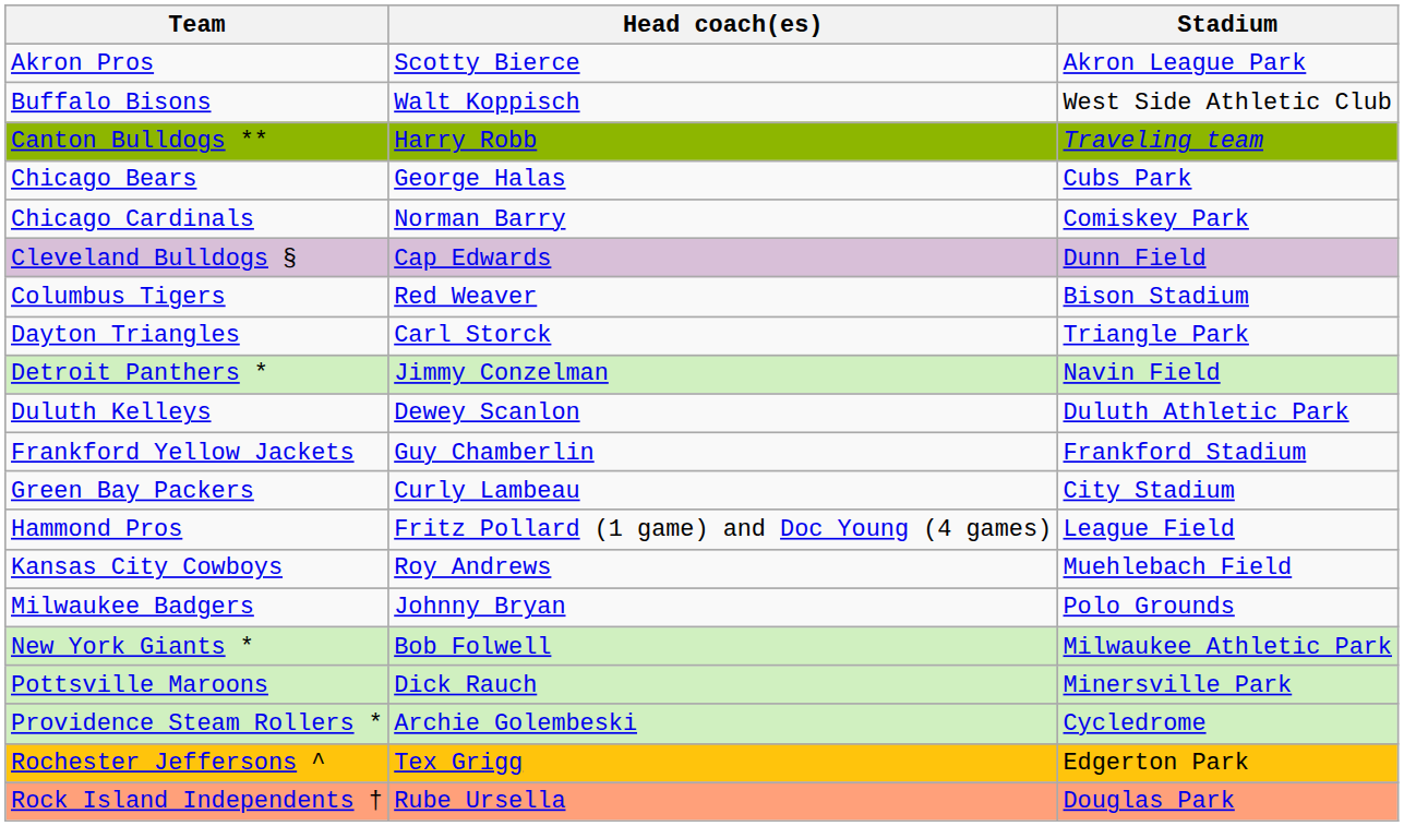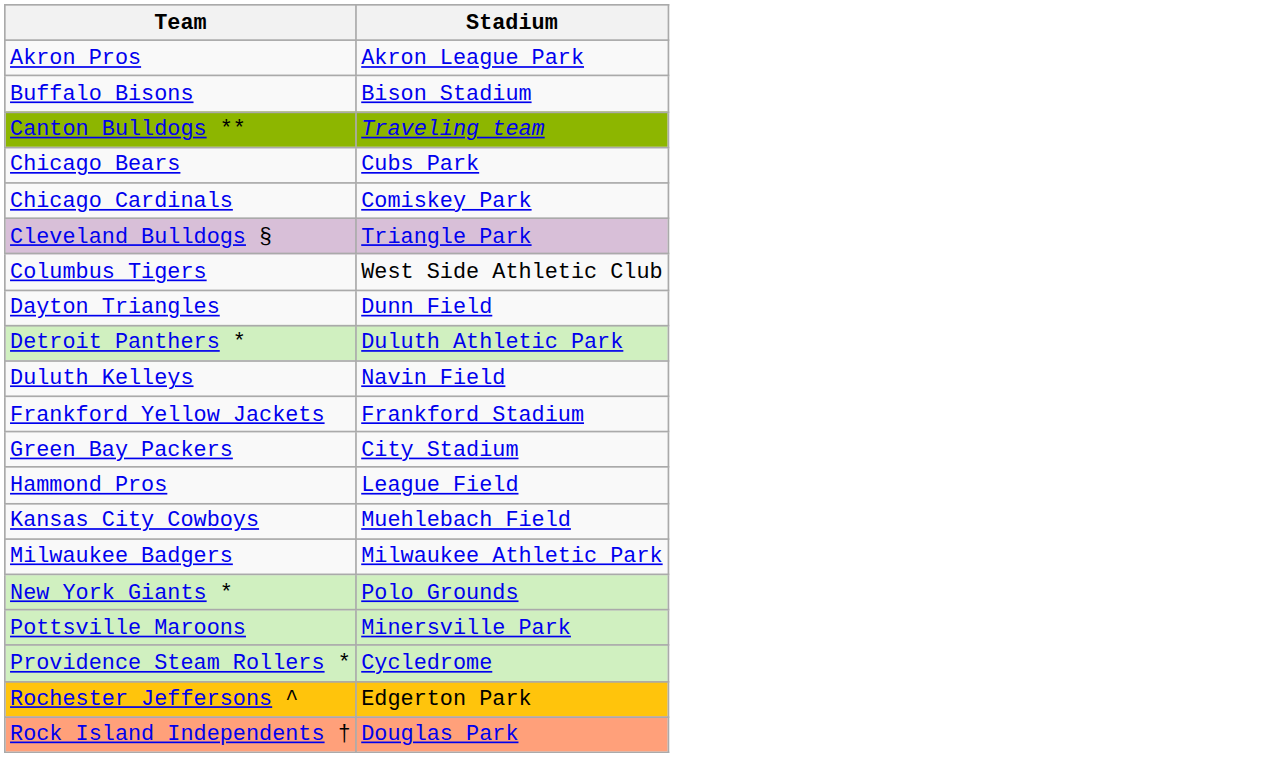- column: Head coach(es) | Scotty Bierce | Walt Koppisch | Harry Robb | George Halas | Norman Barry | Cap Edwards | Red Weaver | Carl Storck | Jimmy Conzelman | Dewey Scanlon | Guy Chamberlin | Curly Lambeau | Fritz Pollard (1 game) and Doc Young (4 games) | Roy Andrews | Johnny Bryan | Bob Folwell | Dick Rauch | Archie Golembeski | Tex Grigg | Rube Ursella
Buffalo Bisons | Stadium: West Side Athletic Club -> Bison Stadium
Cleveland Bulldogs § | Stadium: Dunn Field -> Triangle Park
Columbus Tigers | Stadium: Bison Stadium -> West Side Athletic Club
Dayton Triangles | Stadium: Triangle Park -> Dunn Field
Detroit Panthers * | Stadium: Navin Field -> Duluth Athletic Park
Duluth Kelleys | Stadium: Duluth Athletic Park -> Navin Field
Milwaukee Badgers | Stadium: Polo Grounds -> Milwaukee Athletic Park
New York Giants * | Stadium: Milwaukee Athletic Park -> Polo Grounds
